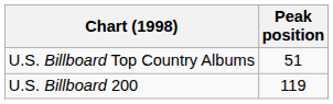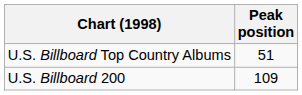U.S. Billboard 200 | Peak position: 119 -> 109
